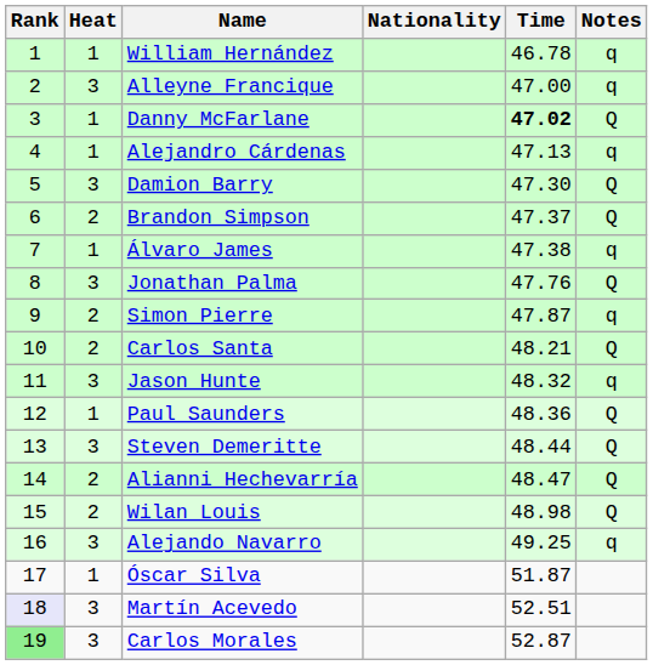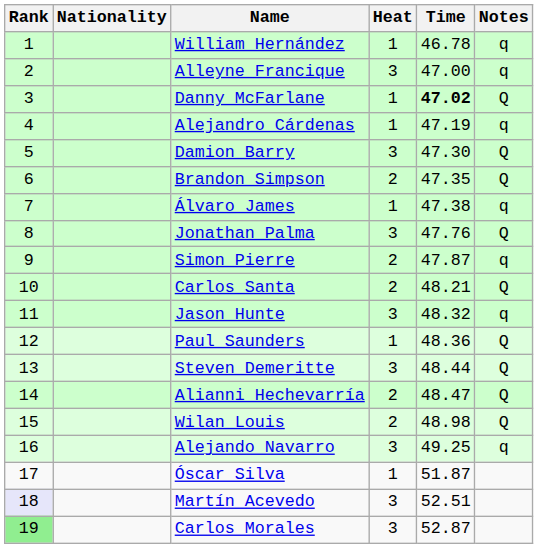columns swapped: Heat <-> Nationality
Alejandro Cárdenas | Time: 47.13 -> 47.19
Brandon Simpson | Time: 47.37 -> 47.35
